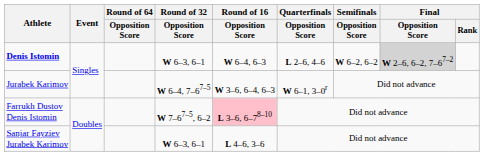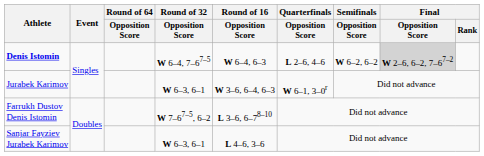Denis Istomin | Round of 32 / Opposition Score: W 6–3, 6–1 -> W 6–4, 7–67–5
Jurabek Karimov | Round of 32 / Opposition Score: W 6–4, 7–67–5 -> W 6–3, 6–1
Farrukh Dustov Denis Istomin | Round of 16 / Opposition Score: pink background -> no background
